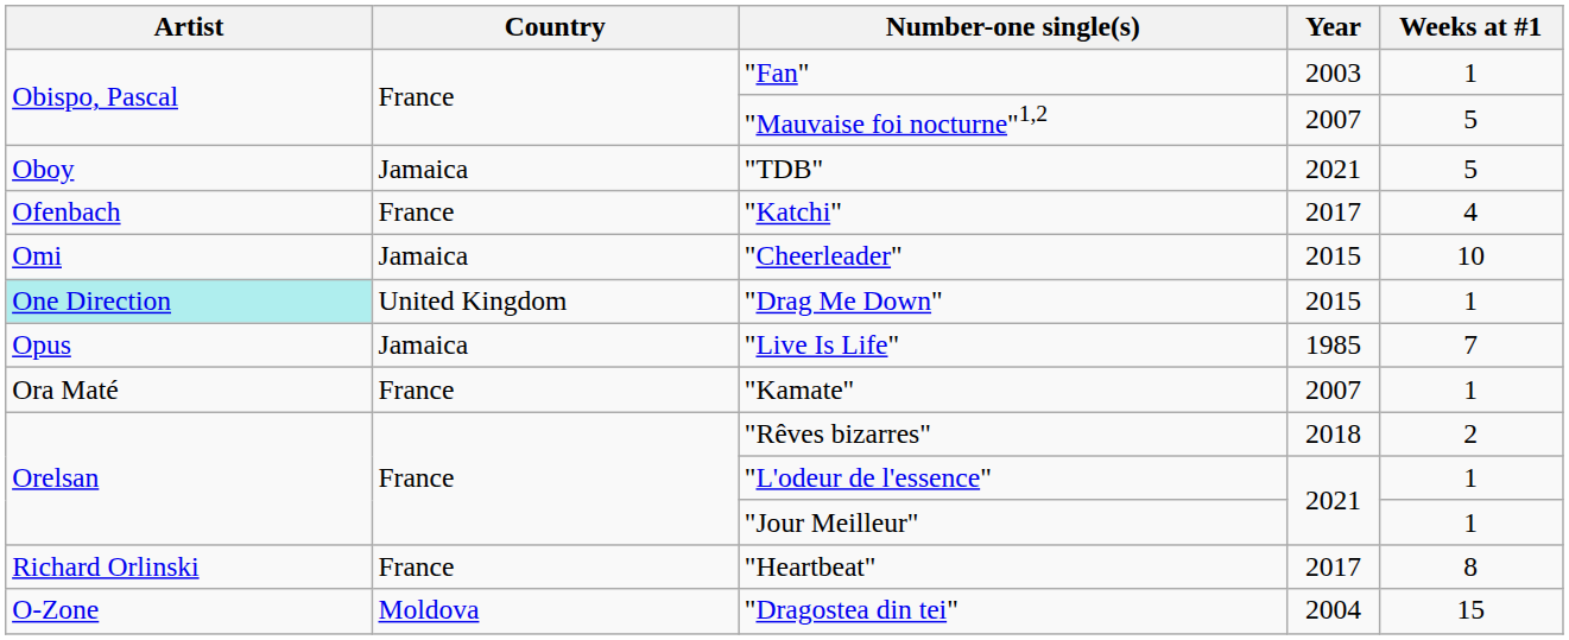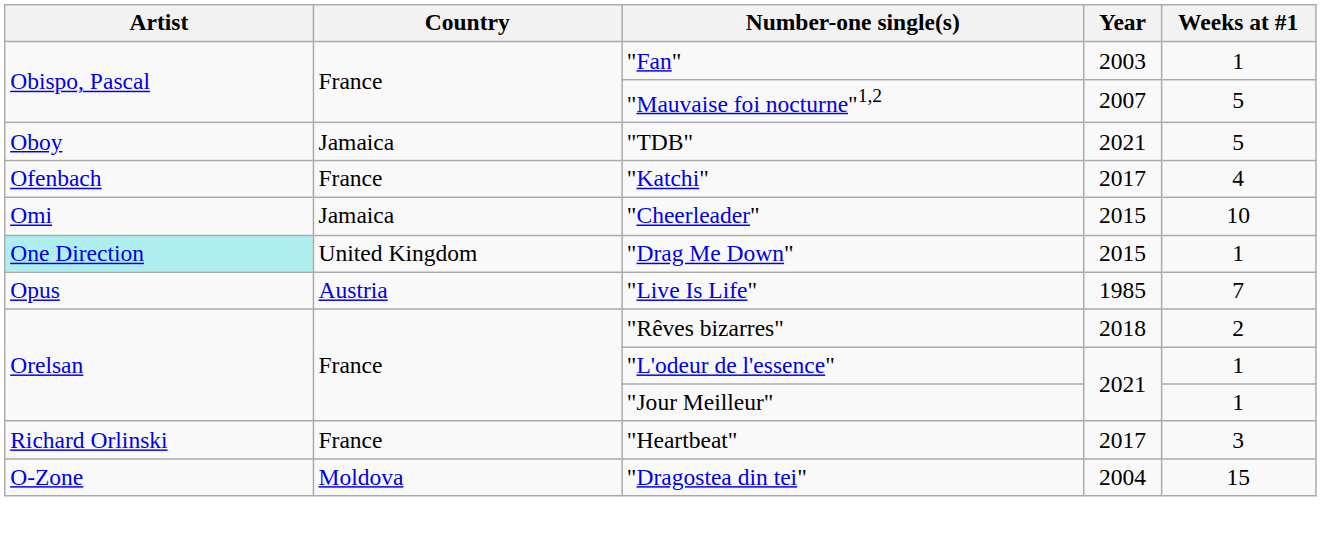"Live Is Life" | Country: Jamaica -> Austria
- row: Ora Maté | France | "Kamate" | 2007 | 1
"Heartbeat" | Weeks at #1: 8 -> 3
